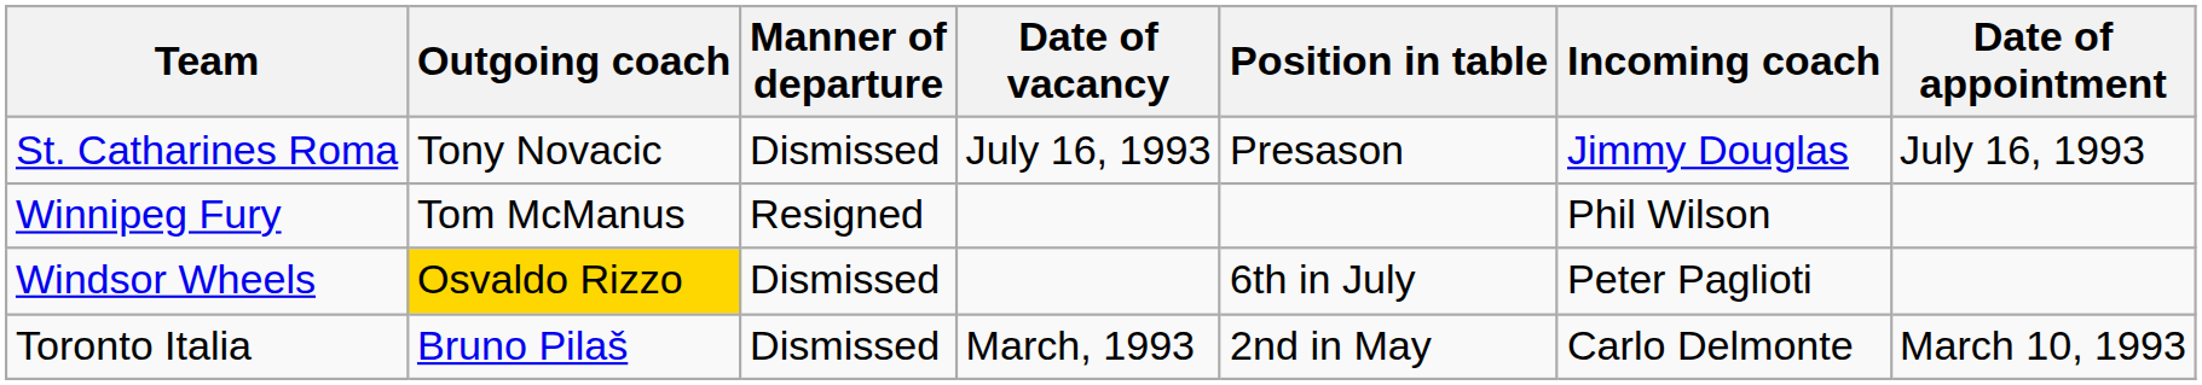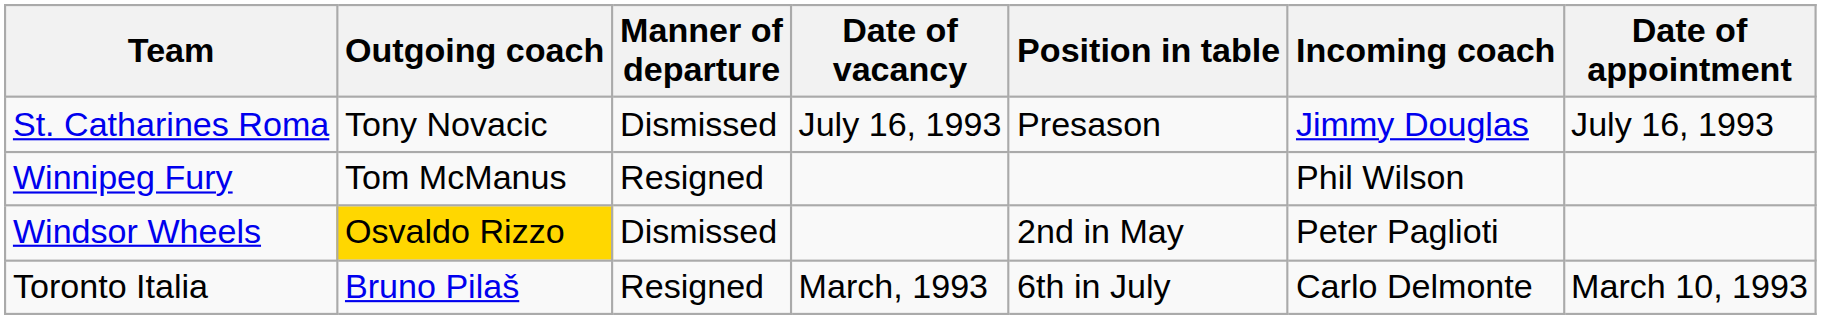Windsor Wheels | Position in table: 6th in July -> 2nd in May
Toronto Italia | Manner of departure: Dismissed -> Resigned
Toronto Italia | Position in table: 2nd in May -> 6th in July
